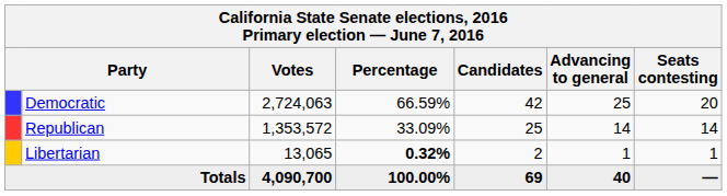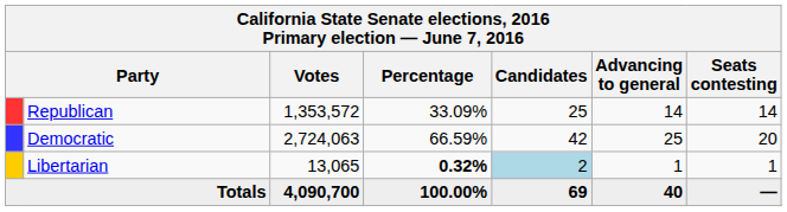rows swapped: Democratic <-> Republican
Libertarian | Candidates: no background -> lightblue background
